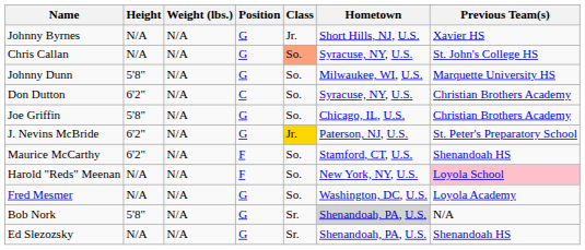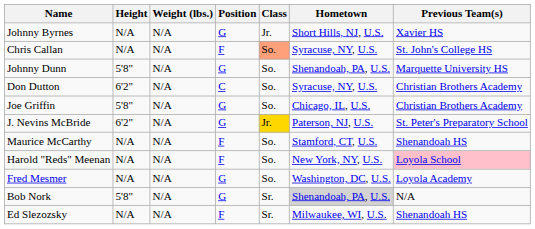Chris Callan | Position: G -> F
Johnny Dunn | Hometown: Milwaukee, WI, U.S. -> Shenandoah, PA, U.S.
Maurice McCarthy | Height: 6'2" -> N/A
Ed Slezozsky | Position: G -> F
Ed Slezozsky | Hometown: Shenandoah, PA, U.S. -> Milwaukee, WI, U.S.
